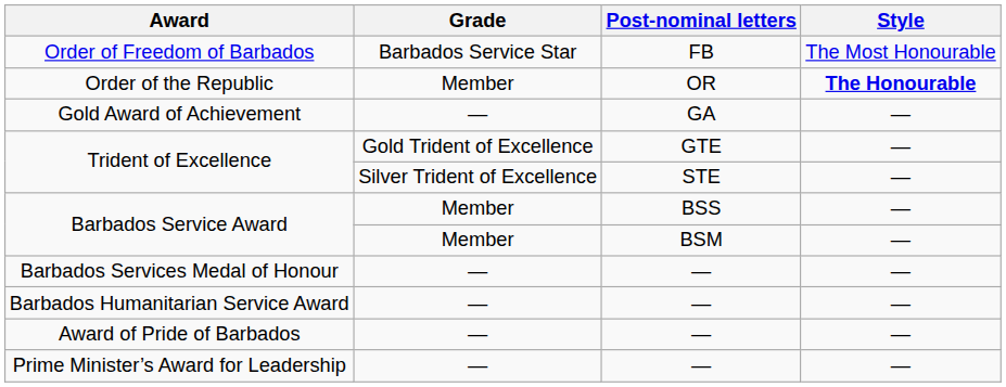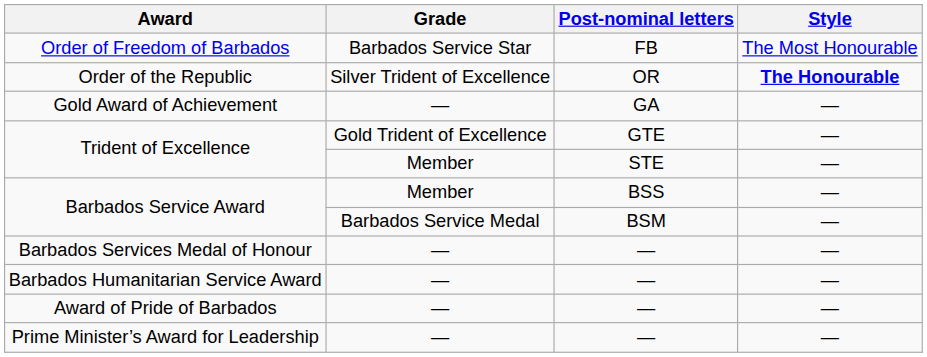Order of the Republic | Grade: Member -> Silver Trident of Excellence
Trident of Excellence / STE | Grade: Silver Trident of Excellence -> Member
Barbados Service Award / BSM | Grade: Member -> Barbados Service Medal
